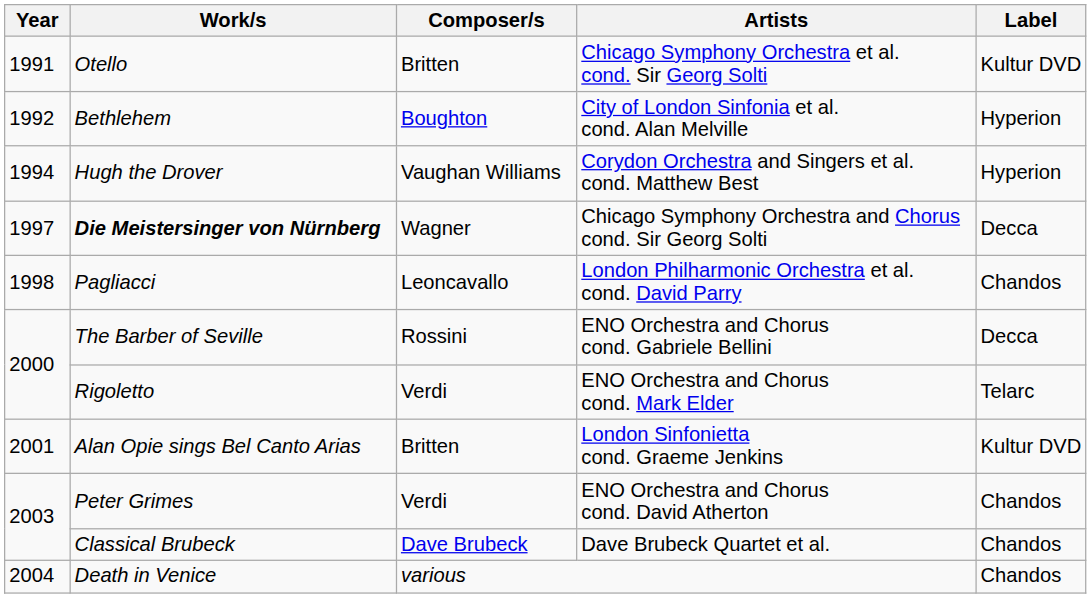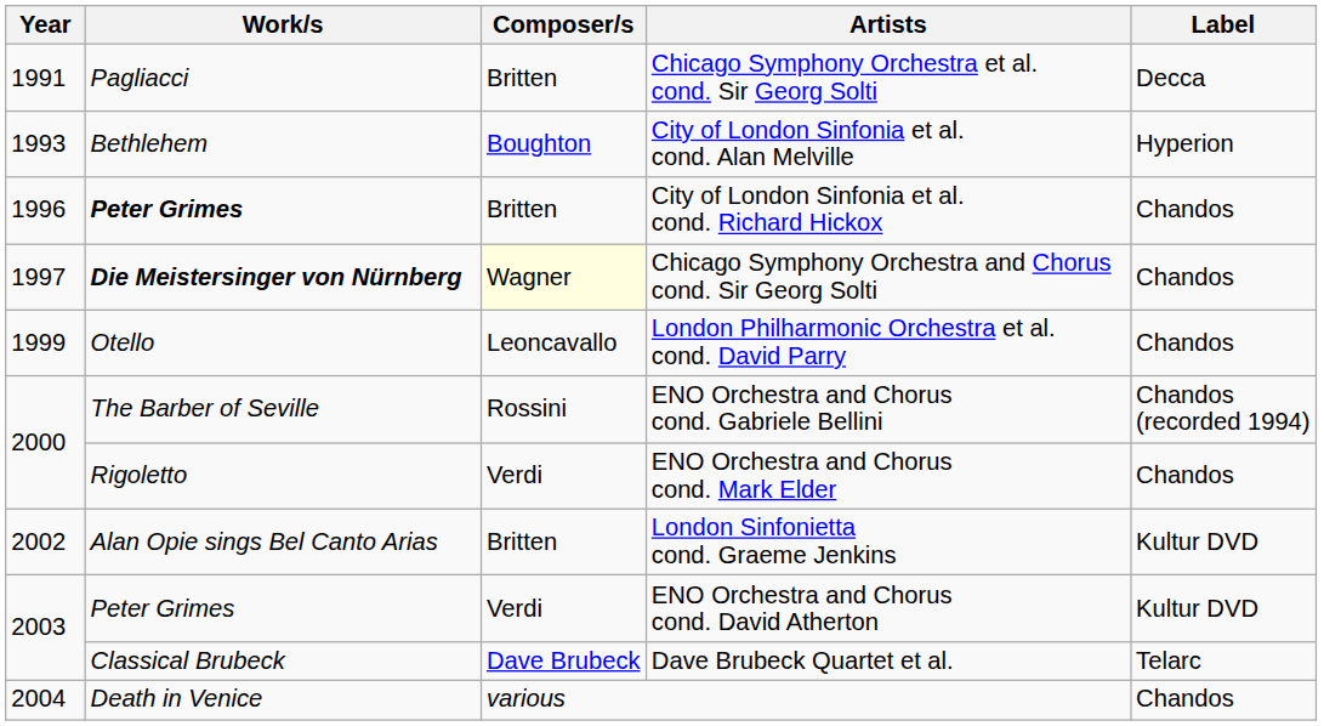Chicago Symphony Orchestra et al. cond. Sir Georg Solti | Work/s: Otello -> Pagliacci
Chicago Symphony Orchestra et al. cond. Sir Georg Solti | Label: Kultur DVD -> Decca
City of London Sinfonia et al. cond. Alan Melville | Year: 1992 -> 1993
- row: 1994 | Hugh the Drover | Vaughan Williams | Corydon Orchestra and Singers et al. cond. Matthew Best | Hyperion
+ row: 1996 | Peter Grimes | Britten | City of London Sinfonia et al. cond. Richard Hickox | Chandos
Chicago Symphony Orchestra and Chorus cond. Sir Georg Solti | Composer/s: no background -> lightyellow background
Chicago Symphony Orchestra and Chorus cond. Sir Georg Solti | Label: Decca -> Chandos
London Philharmonic Orchestra et al. cond. David Parry | Year: 1998 -> 1999
London Philharmonic Orchestra et al. cond. David Parry | Work/s: Pagliacci -> Otello
ENO Orchestra and Chorus cond. Gabriele Bellini | Label: Decca -> Chandos (recorded 1994)
ENO Orchestra and Chorus cond. Mark Elder | Label: Telarc -> Chandos
London Sinfonietta cond. Graeme Jenkins | Year: 2001 -> 2002
ENO Orchestra and Chorus cond. David Atherton | Label: Chandos -> Kultur DVD
Dave Brubeck Quartet et al. | Label: Chandos -> Telarc
